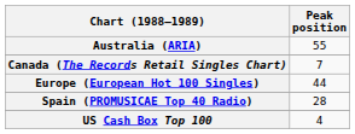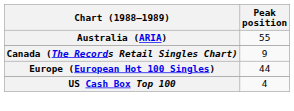Canada (The Records Retail Singles Chart) | Peak position: 7 -> 9
- row: Spain (PROMUSICAE Top 40 Radio) | 28
